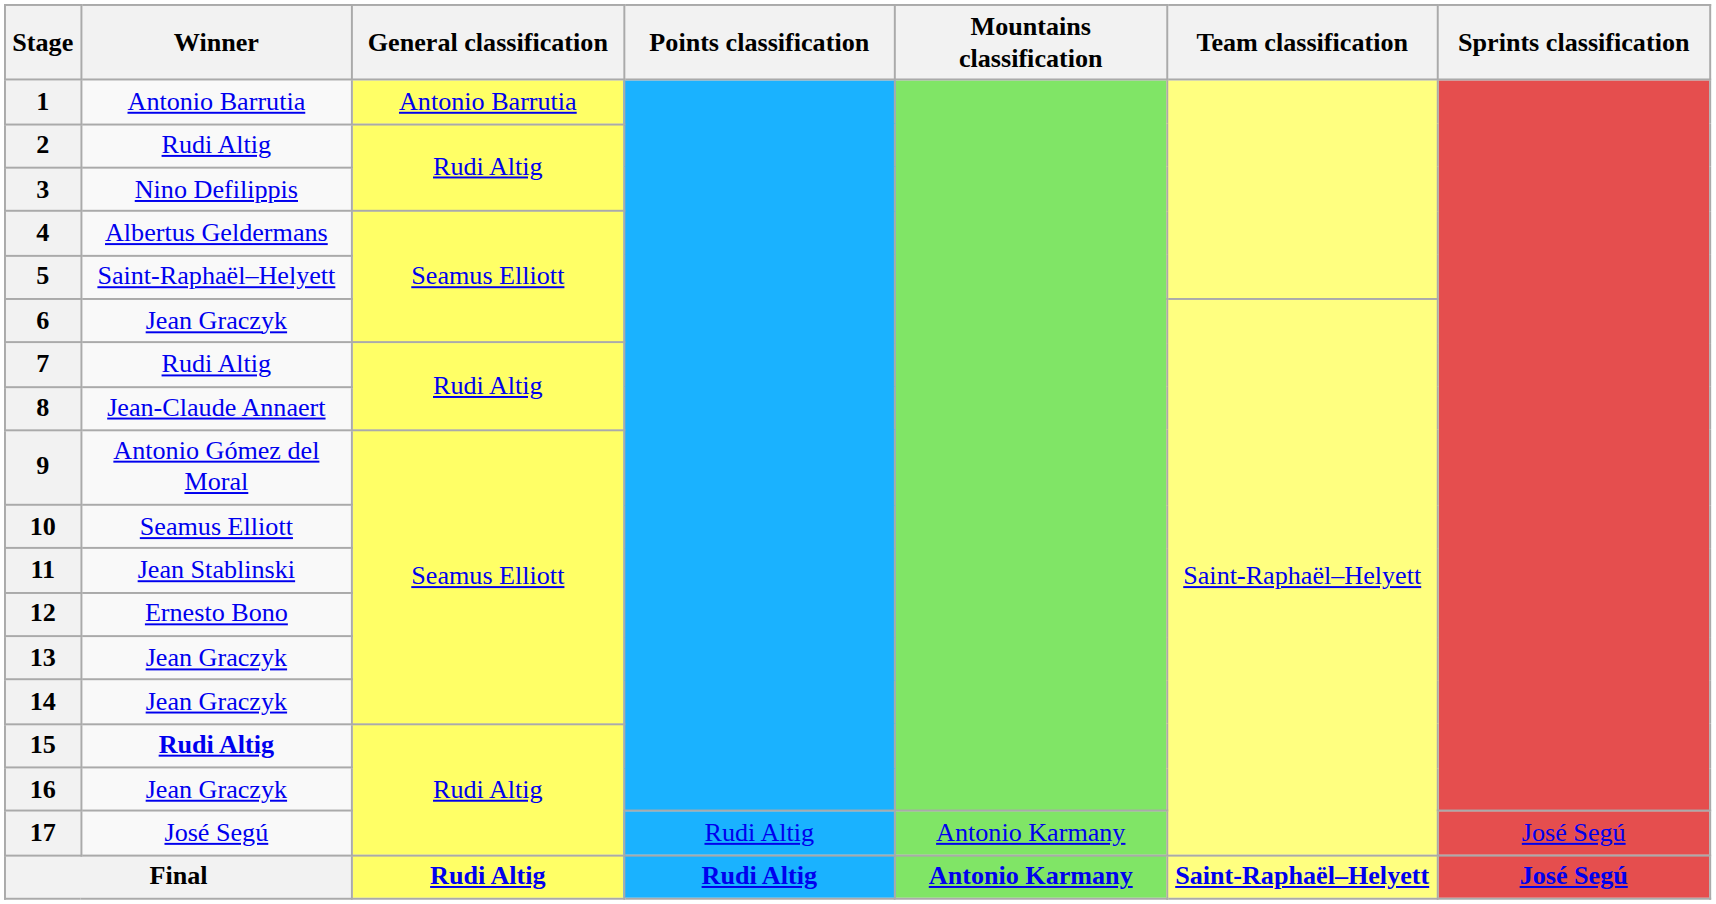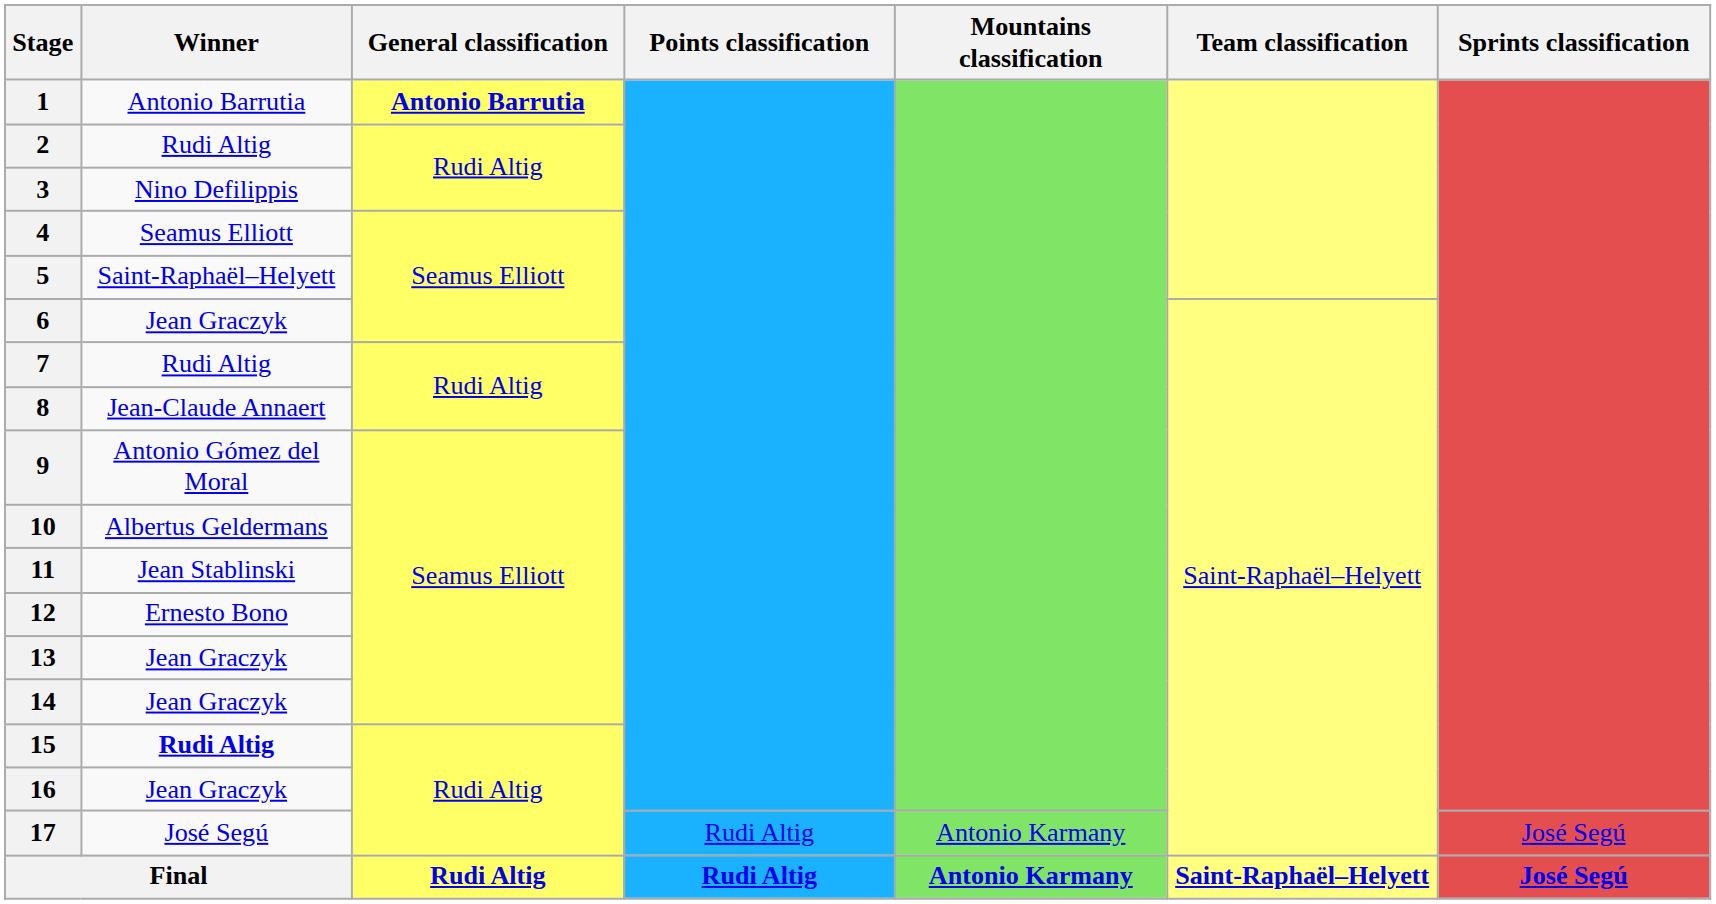1 | General classification: normal -> bold
4 | Winner: Albertus Geldermans -> Seamus Elliott
10 | Winner: Seamus Elliott -> Albertus Geldermans
